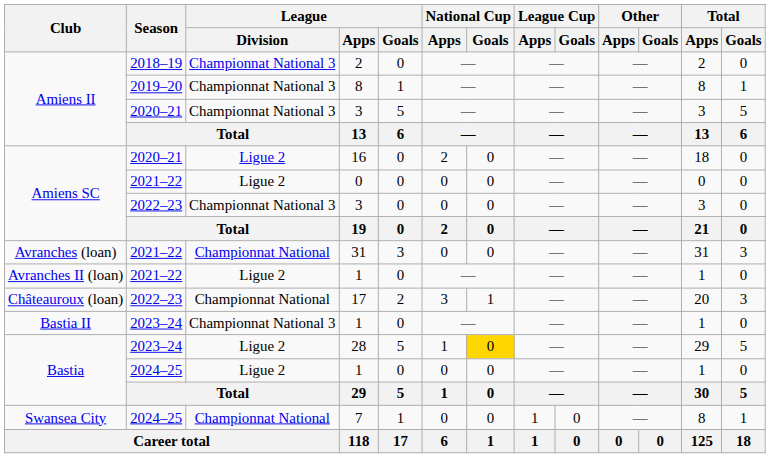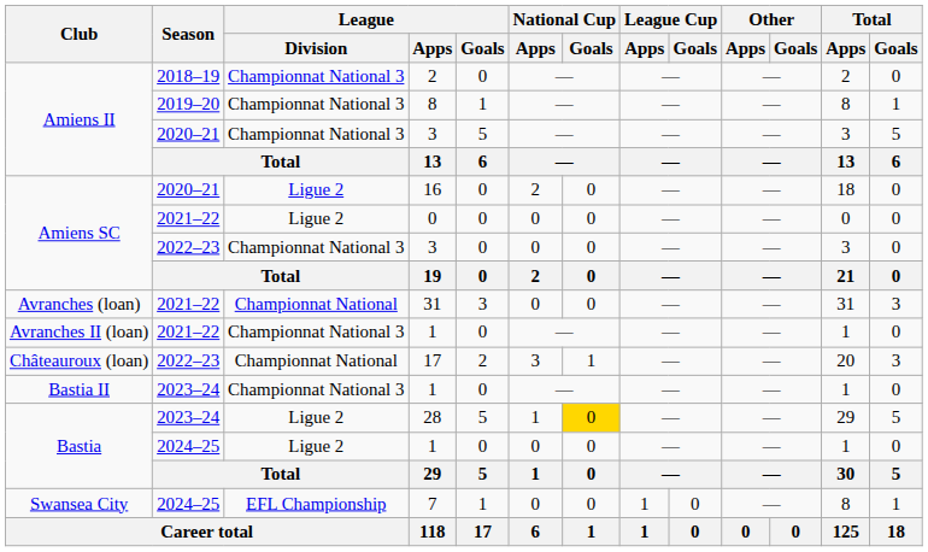Avranches II (loan) / 1 | League / Division: Ligue 2 -> Championnat National 3
7 | League / Division: Championnat National -> EFL Championship
